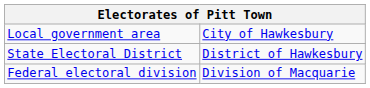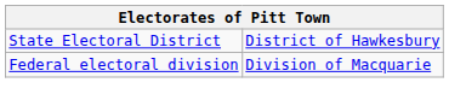- row: Local government area | City of Hawkesbury
